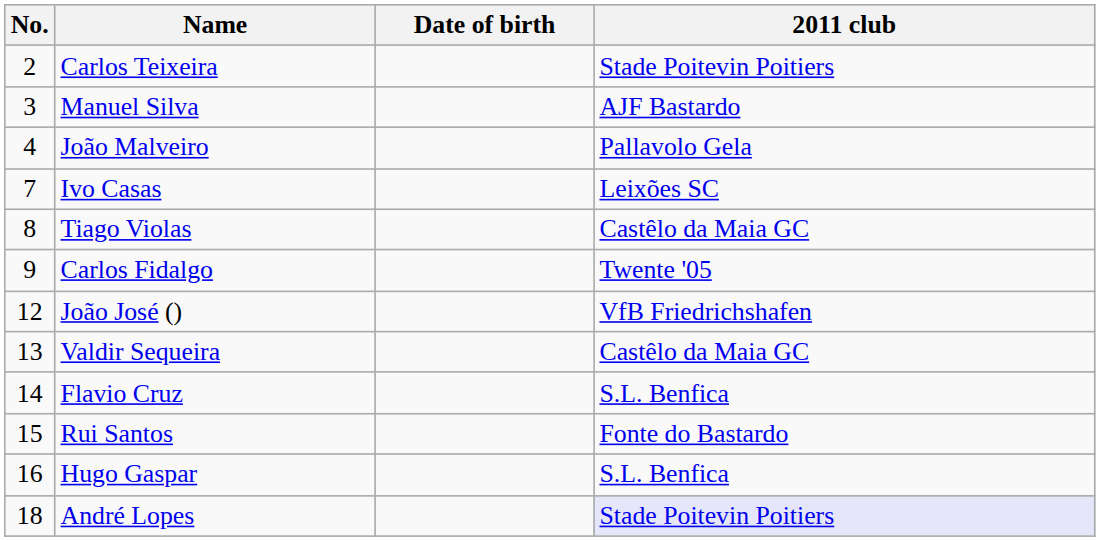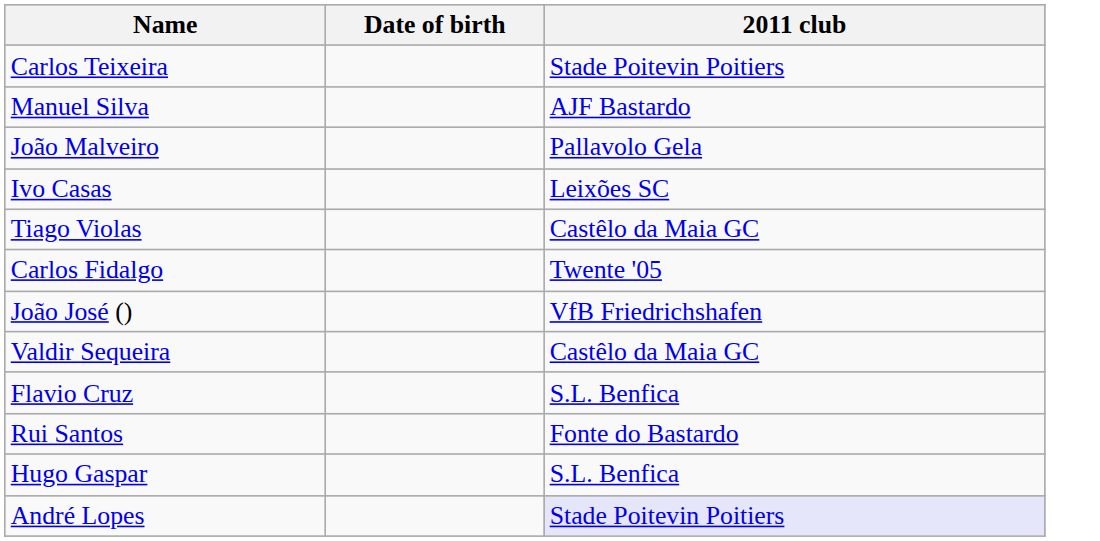- column: No. | 2 | 3 | 4 | 7 | 8 | 9 | 12 | 13 | 14 | 15 | 16 | 18
